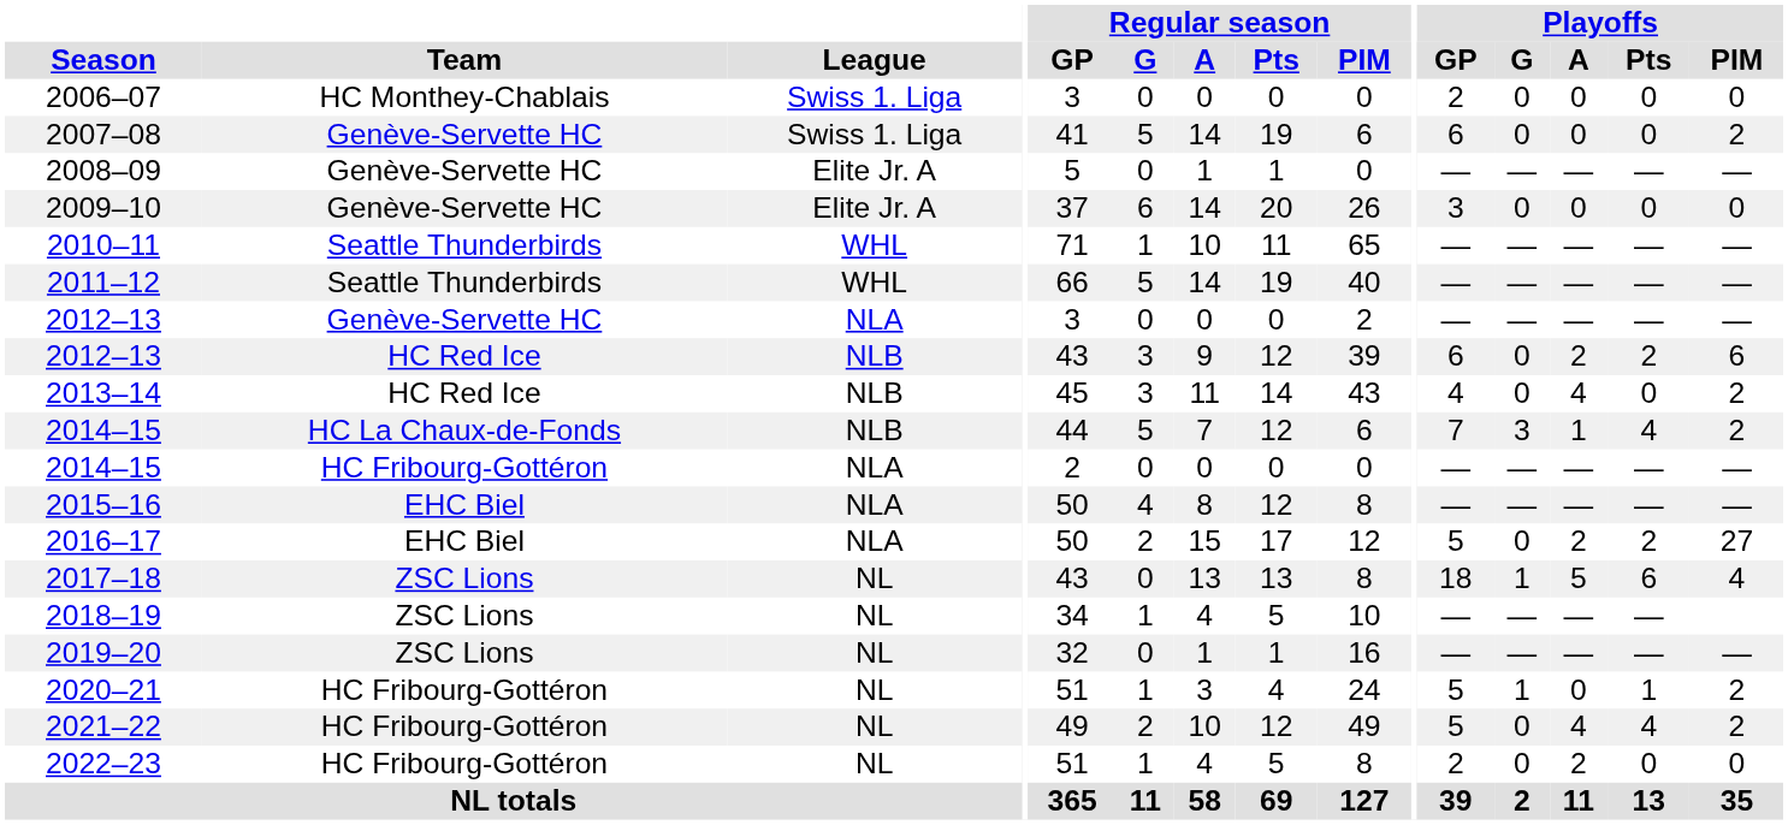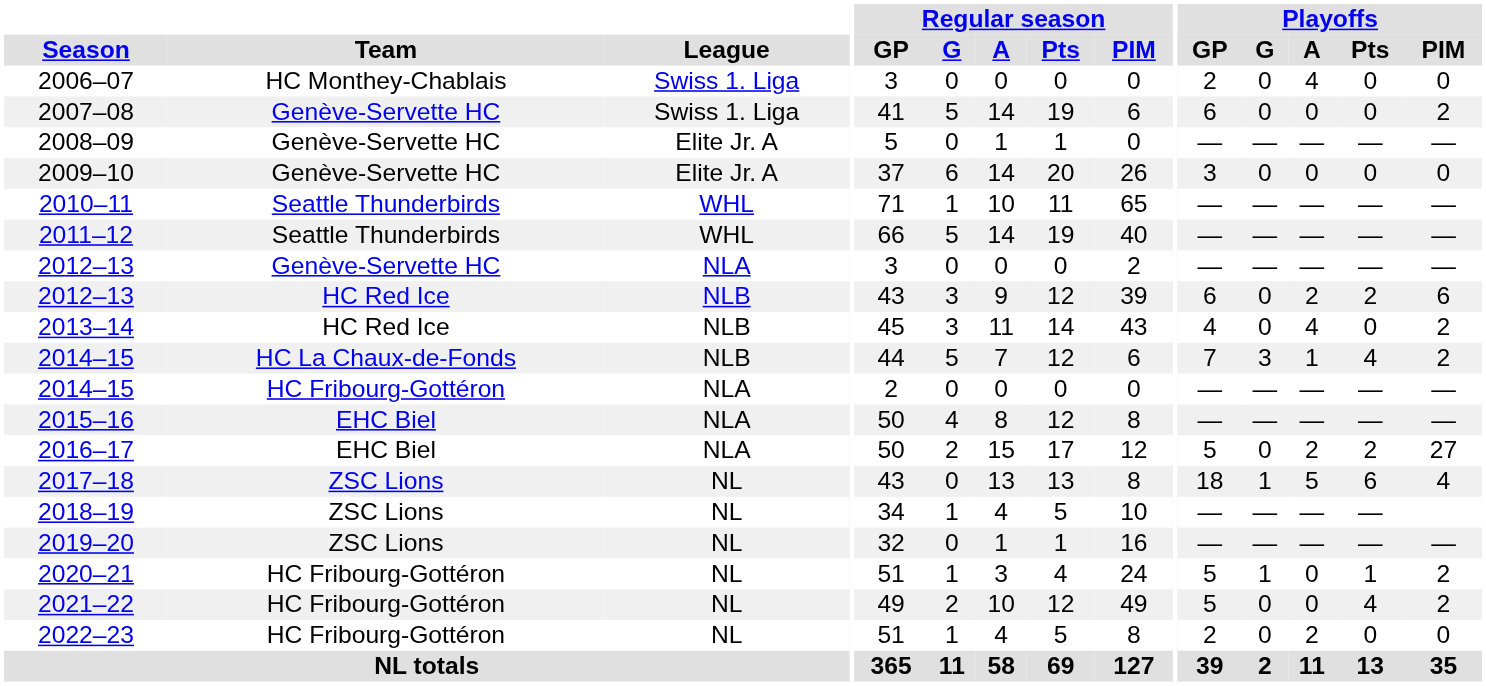2006–07 | Playoffs / A: 0 -> 4
2021–22 | Playoffs / A: 4 -> 0
